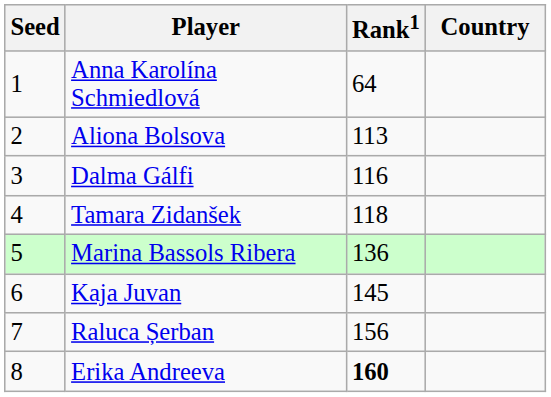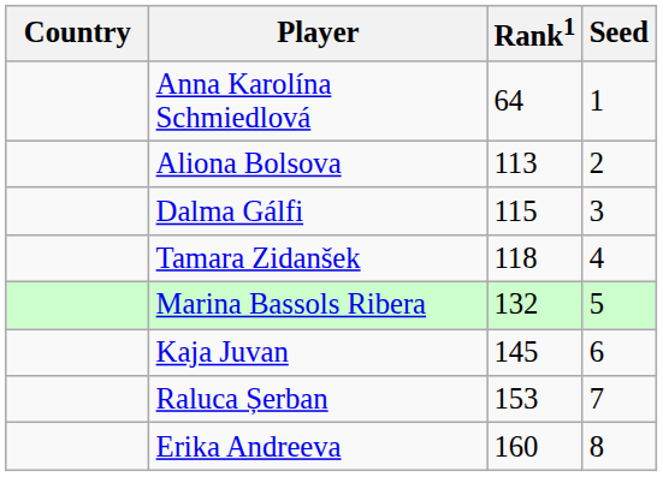columns swapped: Country <-> Seed
Dalma Gálfi | Rank1: 116 -> 115
Marina Bassols Ribera | Rank1: 136 -> 132
Raluca Șerban | Rank1: 156 -> 153
Erika Andreeva | Rank1: bold -> normal
